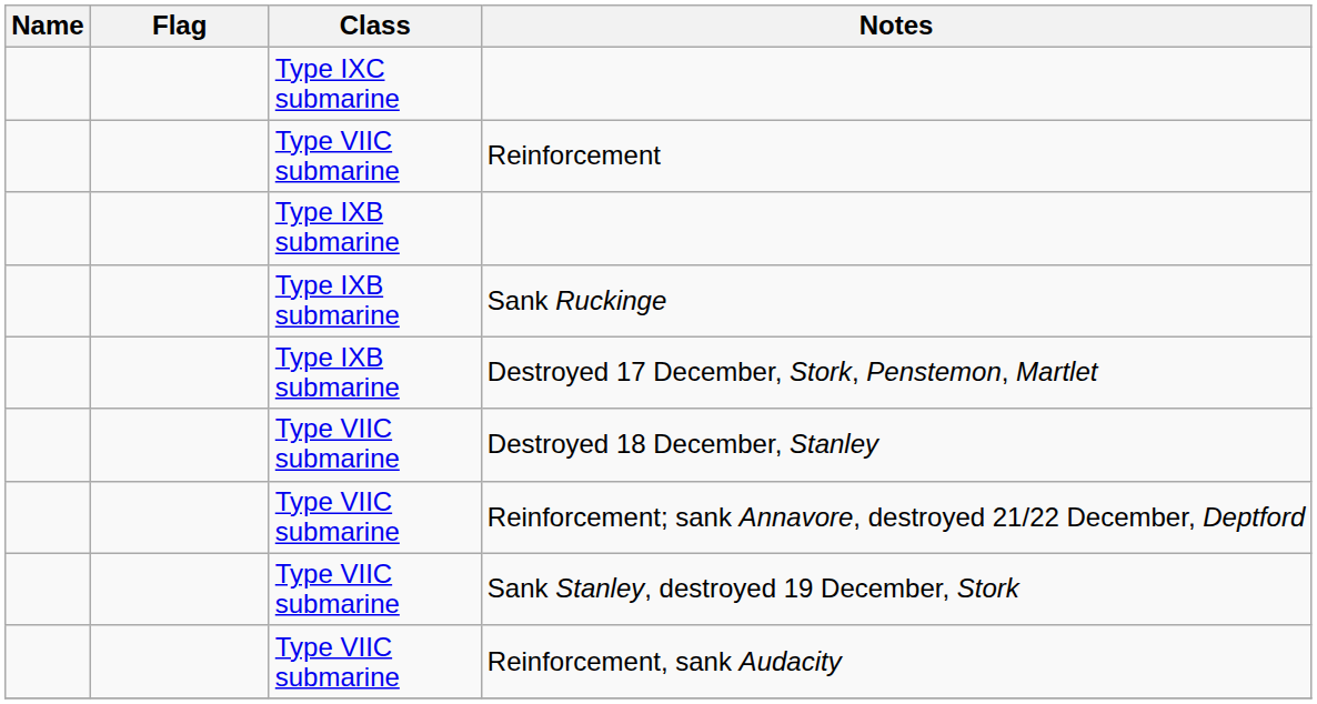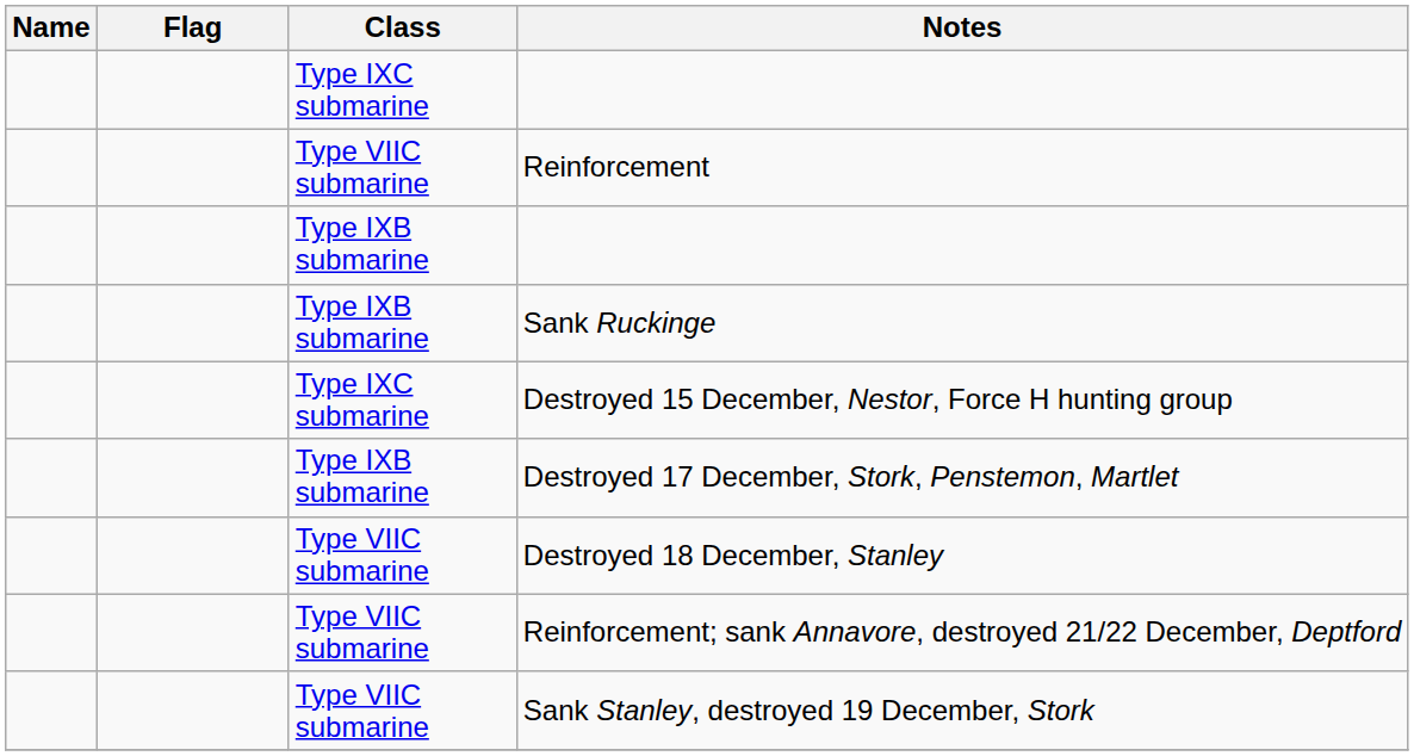+ row: Type IXC submarine | Destroyed 15 December, Nestor, Force H hunting group
- row: Type VIIC submarine | Reinforcement, sank Audacity
